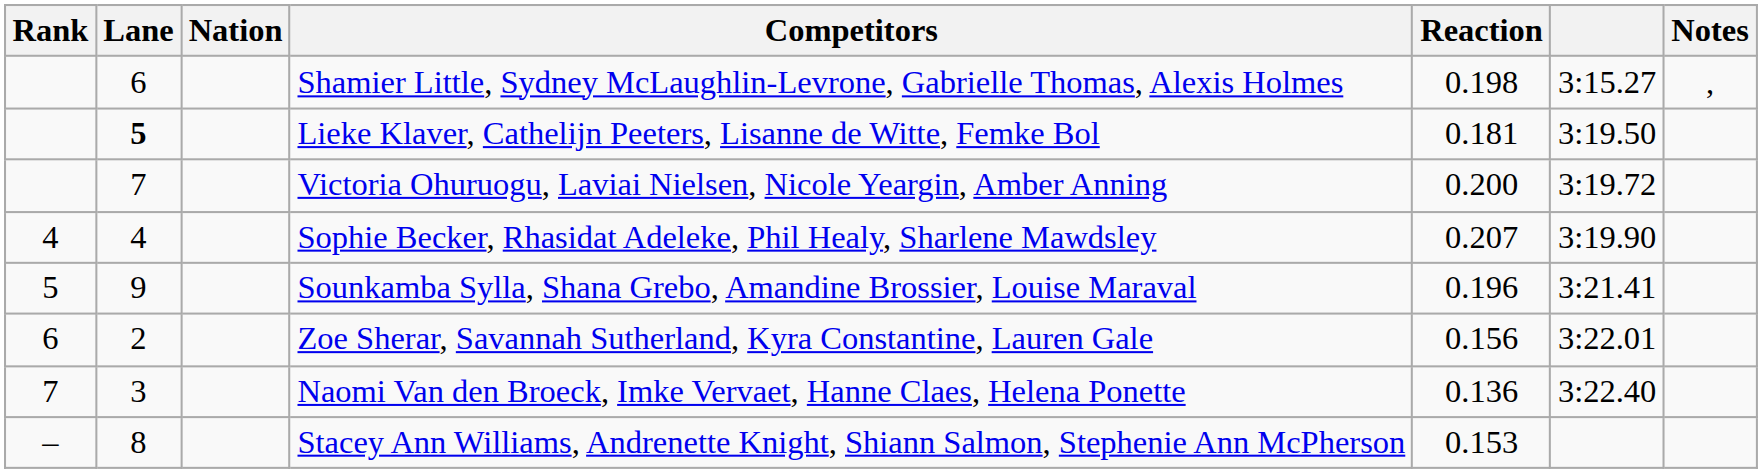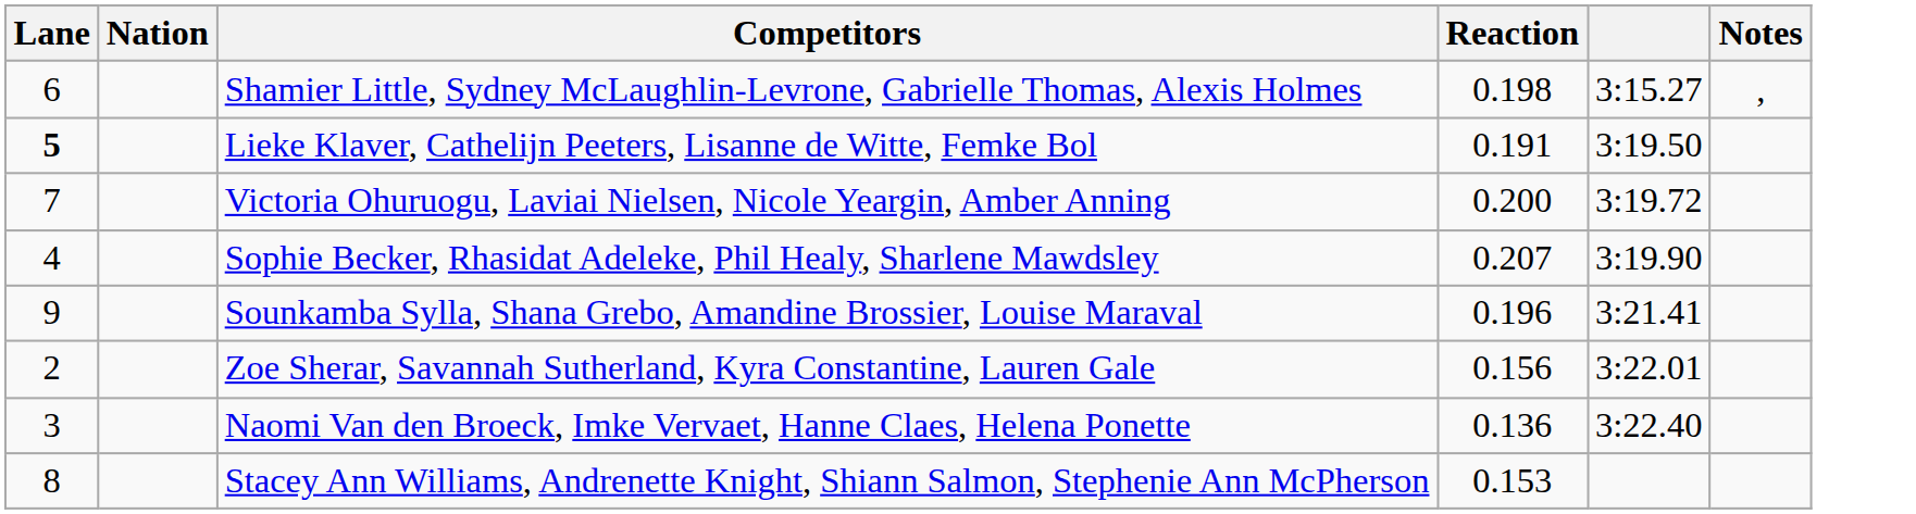- column: Rank | 4 | 5 | 6 | 7 | –
Lieke Klaver, Cathelijn Peeters, Lisanne de Witte, Femke Bol | Reaction: 0.181 -> 0.191
